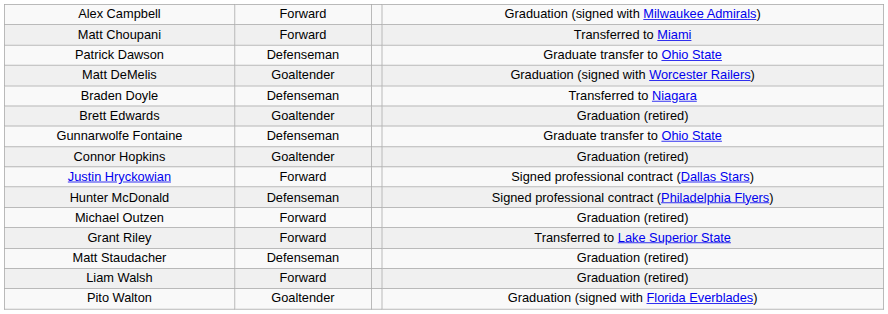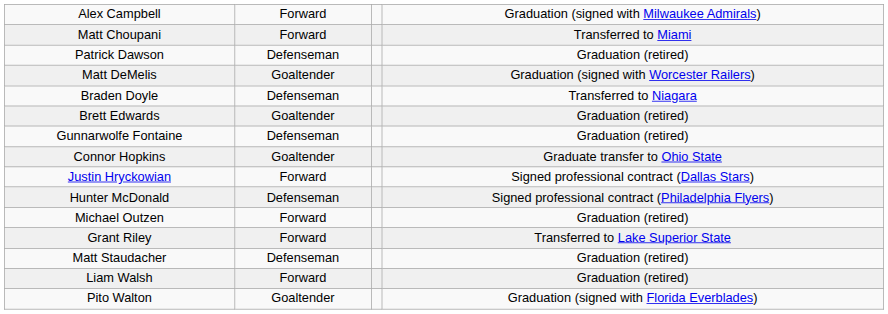Patrick Dawson | column 4: Graduate transfer to Ohio State -> Graduation (retired)
Gunnarwolfe Fontaine | column 4: Graduate transfer to Ohio State -> Graduation (retired)
Connor Hopkins | column 4: Graduation (retired) -> Graduate transfer to Ohio State
